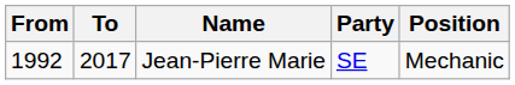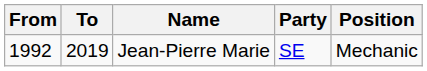Jean-Pierre Marie | To: 2017 -> 2019
